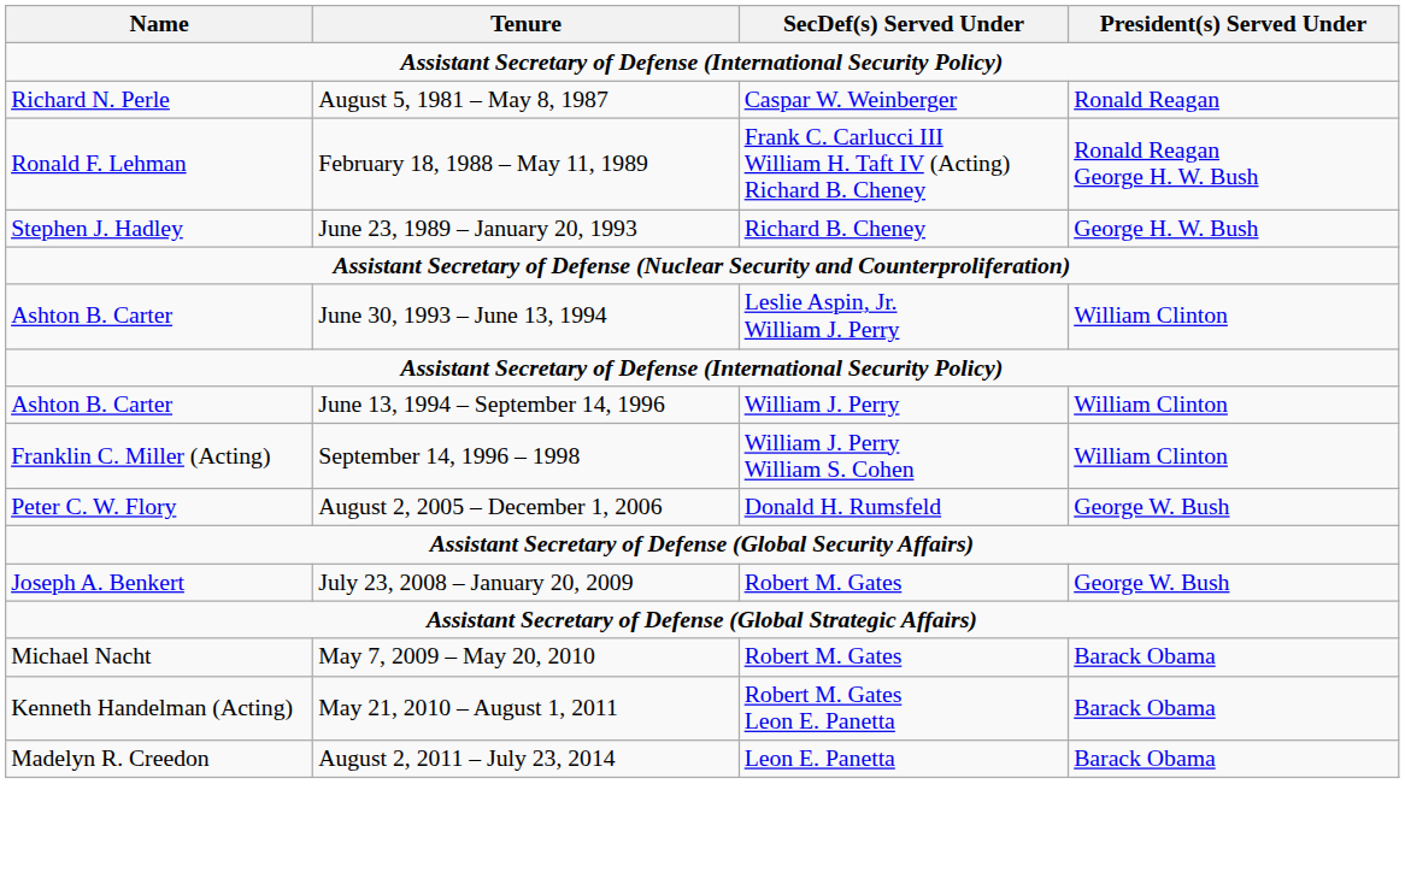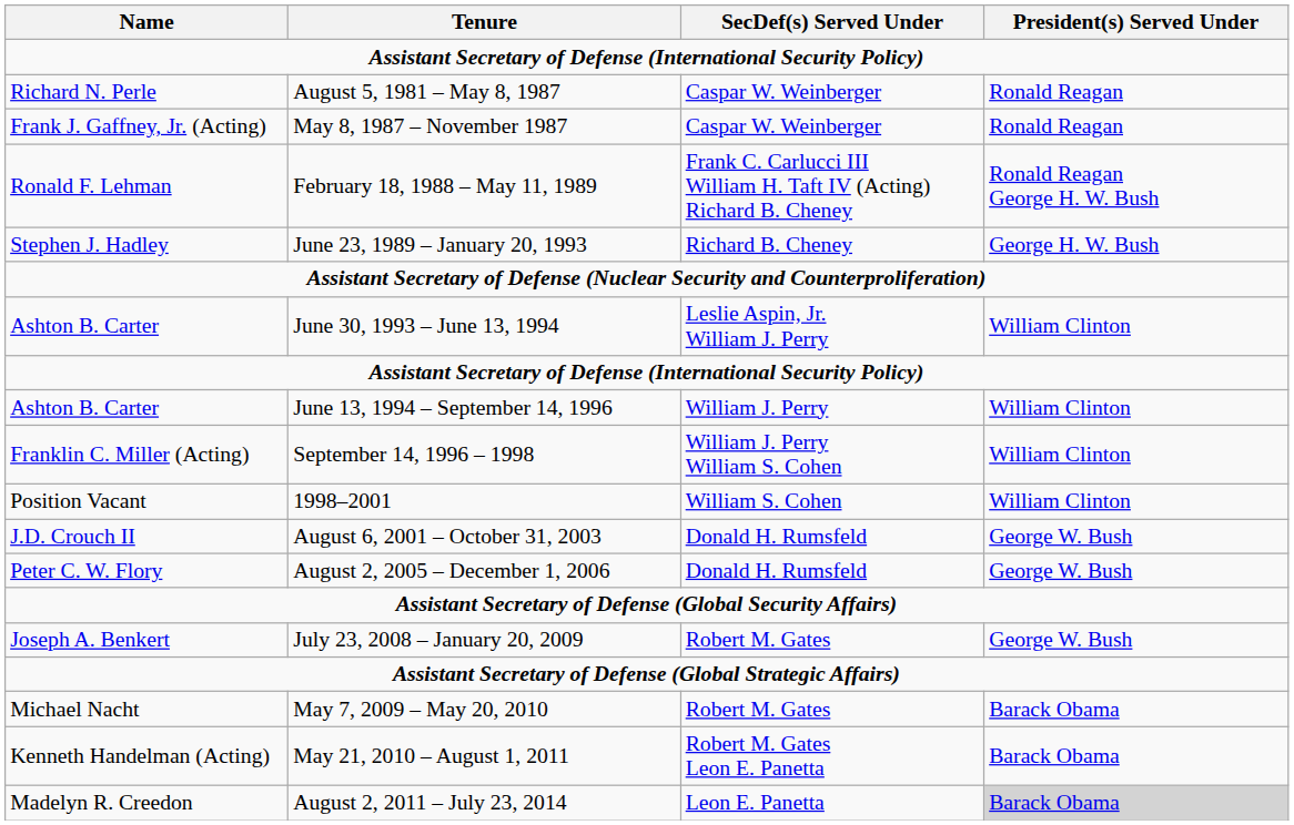+ row: Frank J. Gaffney, Jr. (Acting) | May 8, 1987 – November 1987 | Caspar W. Weinberger | Ronald Reagan
+ row: Position Vacant | 1998–2001 | William S. Cohen | William Clinton
+ row: J.D. Crouch II | August 6, 2001 – October 31, 2003 | Donald H. Rumsfeld | George W. Bush
August 2, 2011 – July 23, 2014 | President(s) Served Under: no background -> lightgrey background
